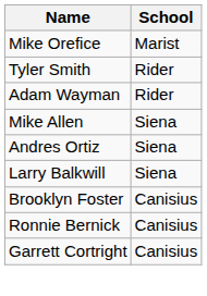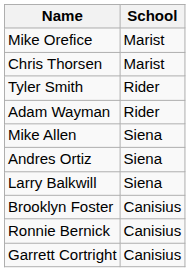+ row: Chris Thorsen | Marist
